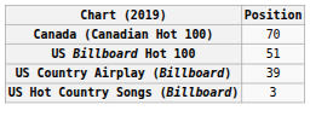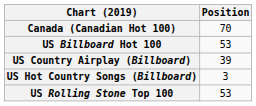US Billboard Hot 100 | Position: 51 -> 53
+ row: US Rolling Stone Top 100 | 53
